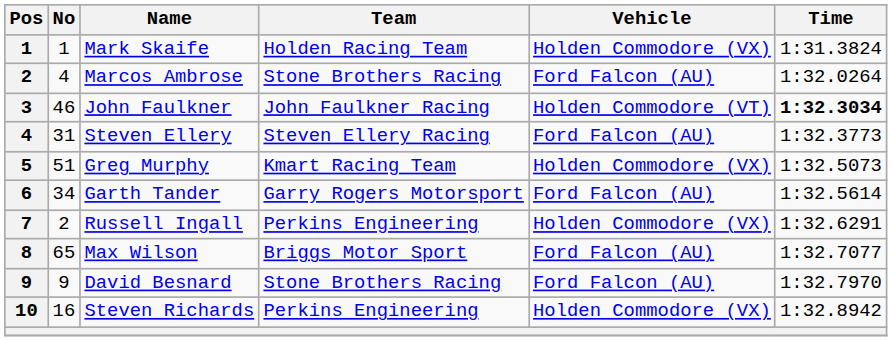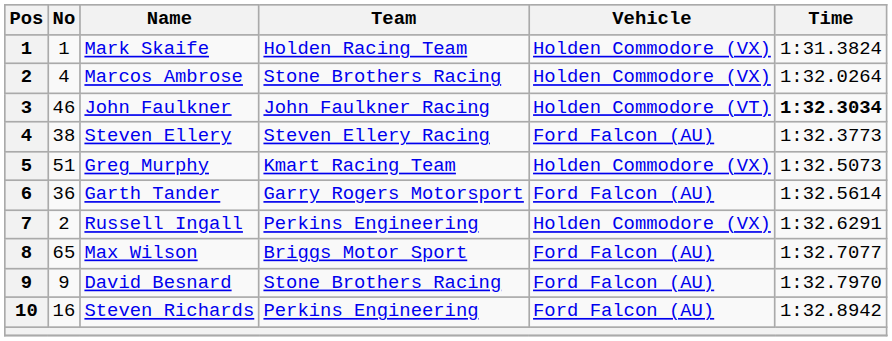Marcos Ambrose | Vehicle: Ford Falcon (AU) -> Holden Commodore (VX)
Steven Ellery | No: 31 -> 38
Garth Tander | No: 34 -> 36
Steven Richards | Vehicle: Holden Commodore (VX) -> Ford Falcon (AU)
